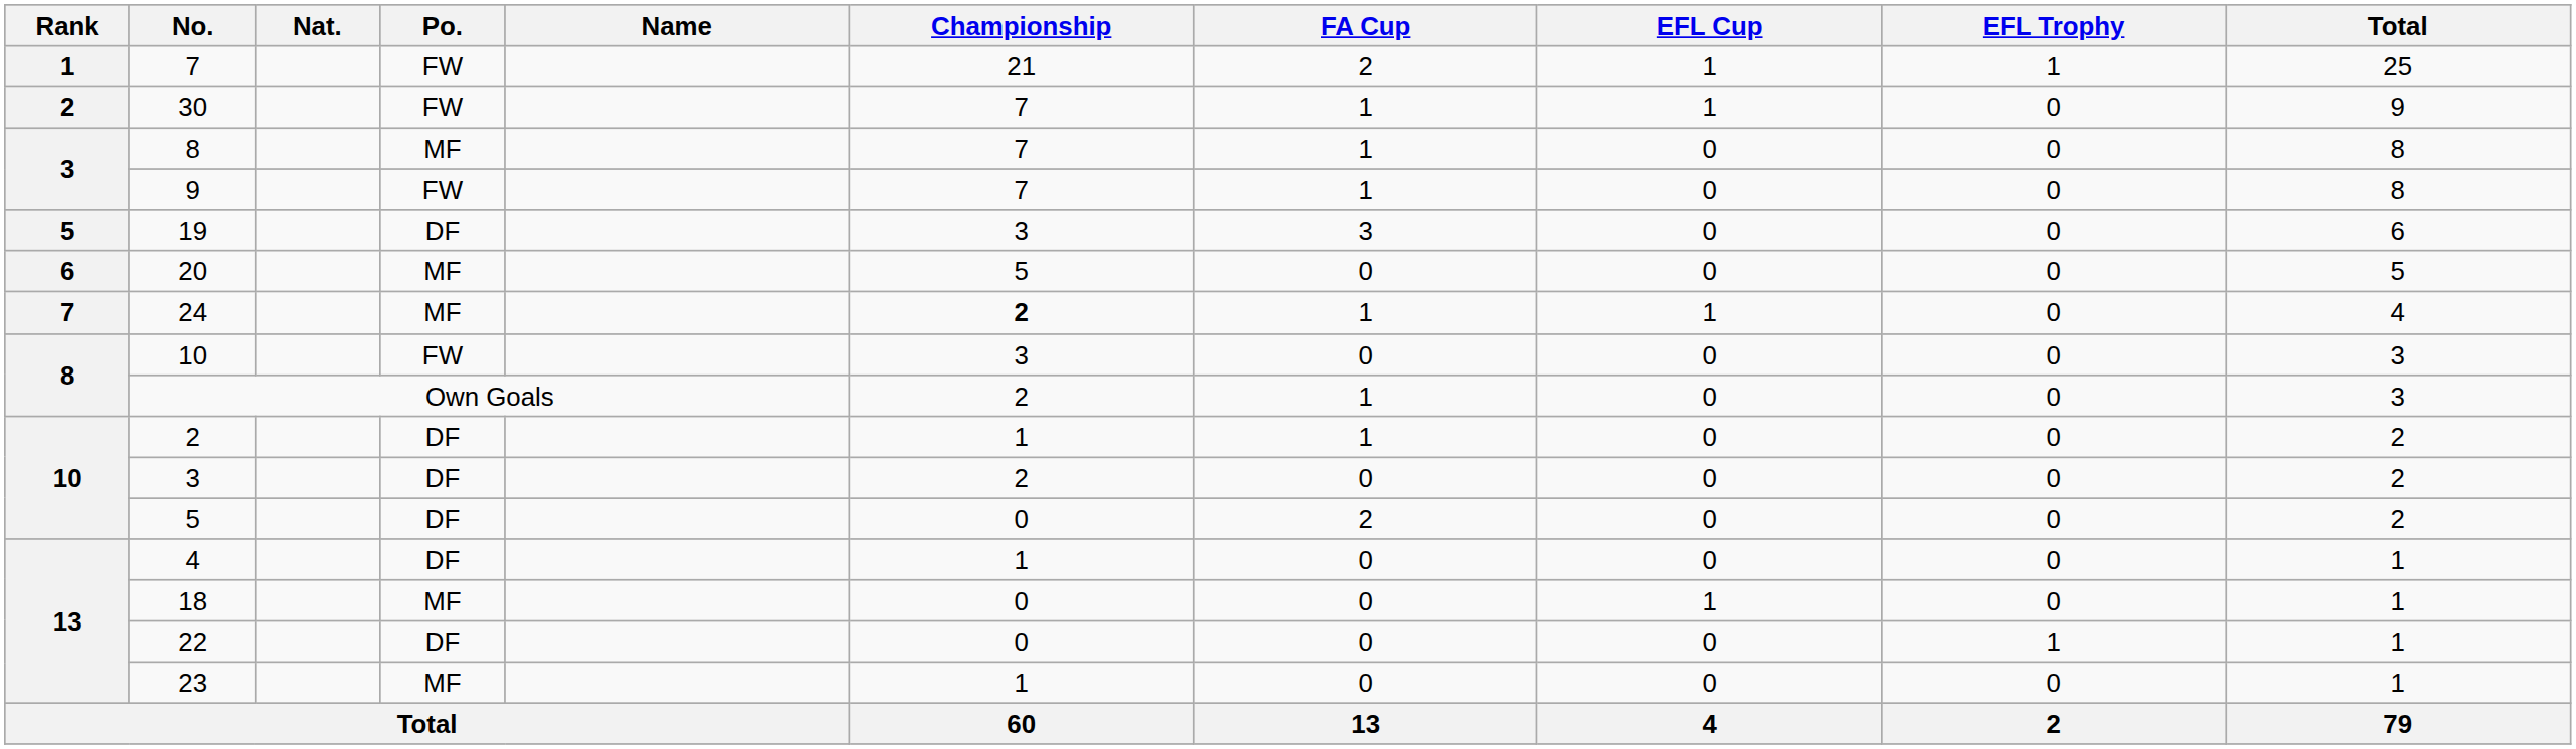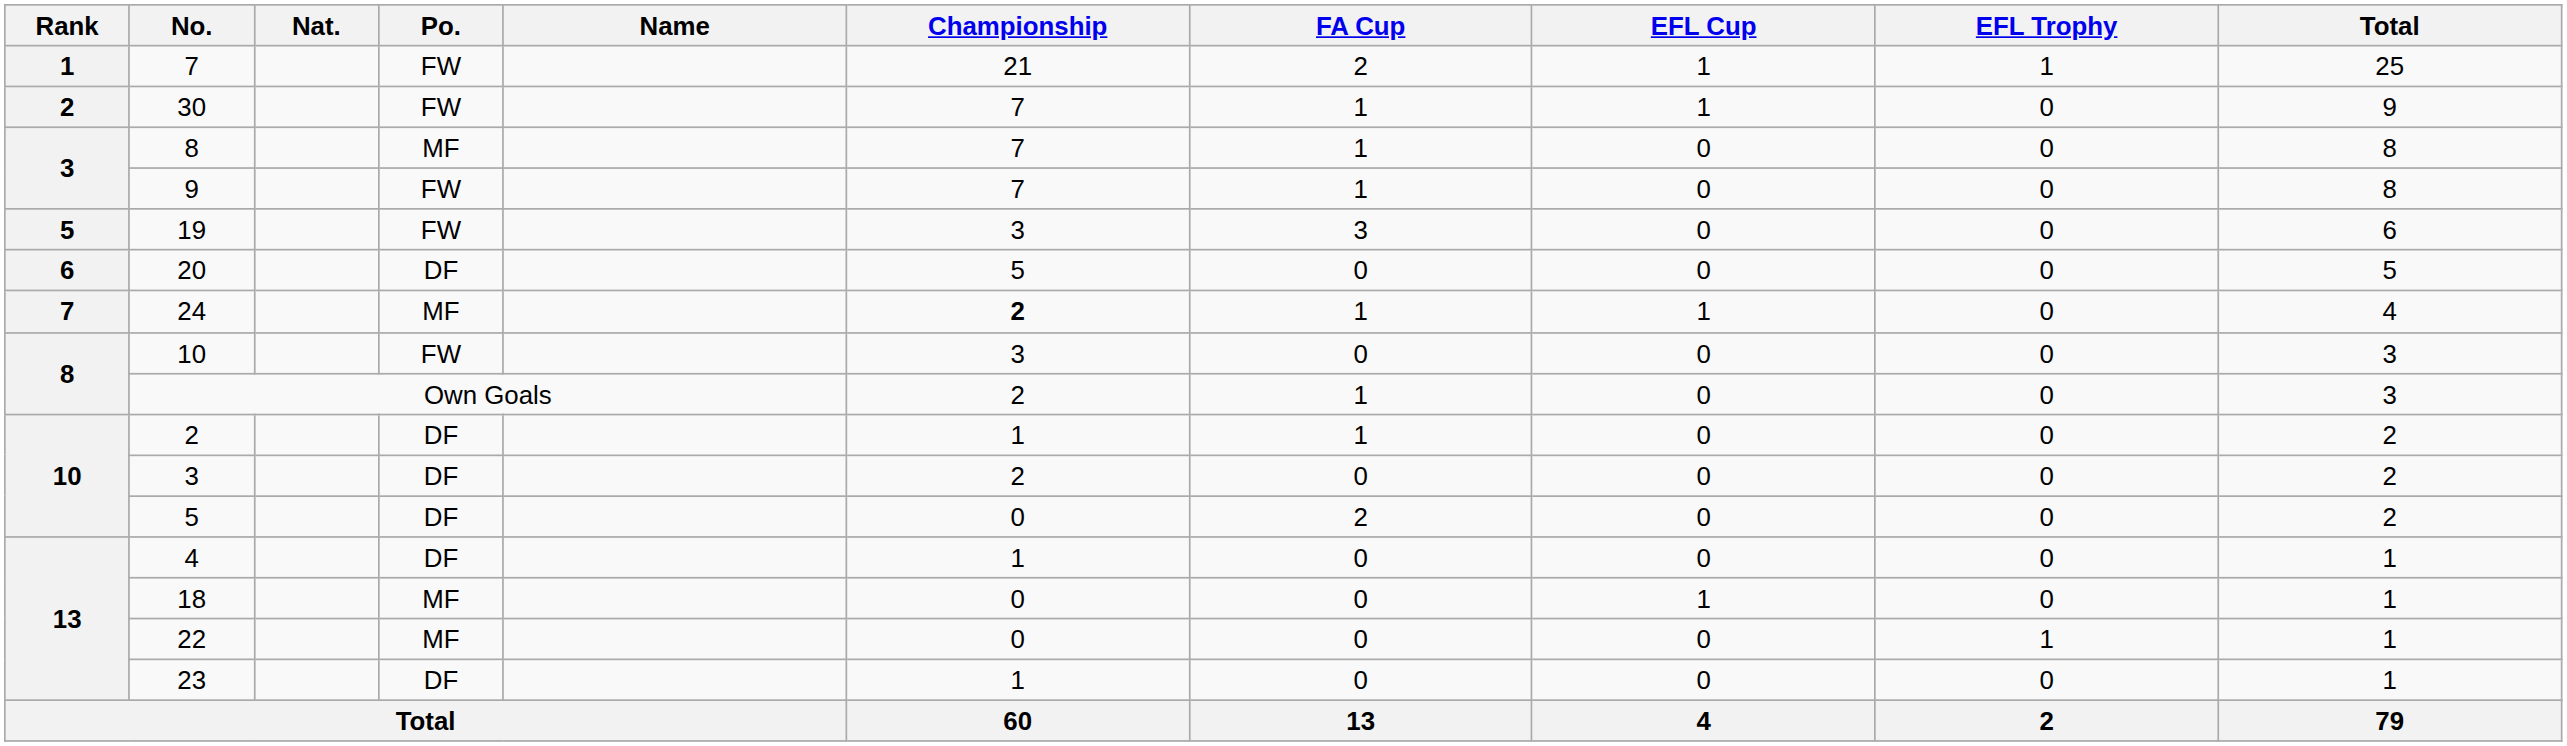19 | Po.: DF -> FW
20 | Po.: MF -> DF
22 | Po.: DF -> MF
23 | Po.: MF -> DF
